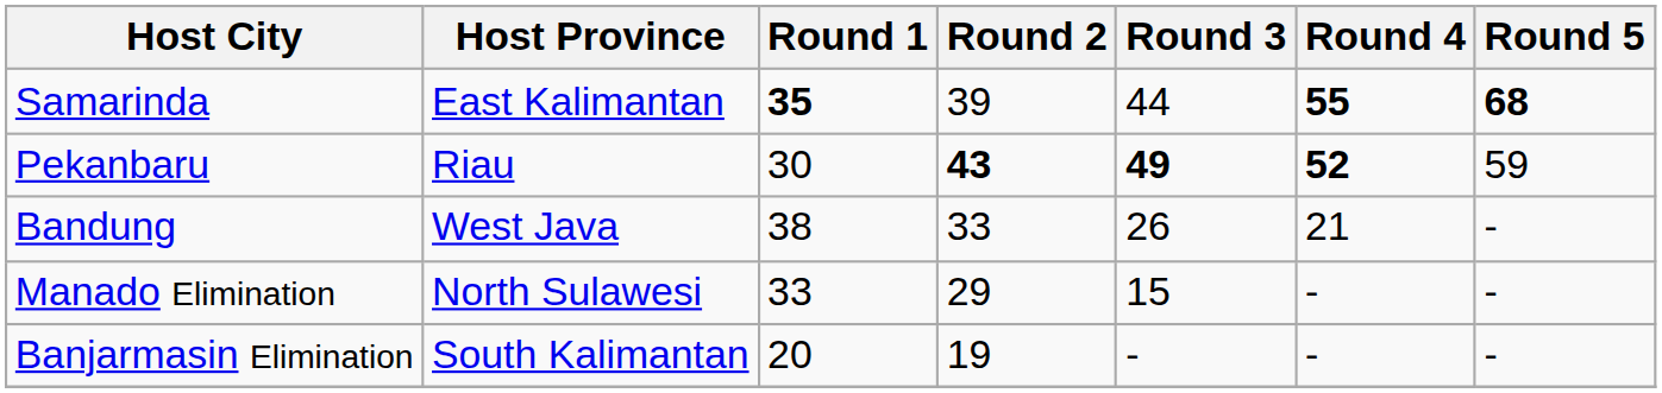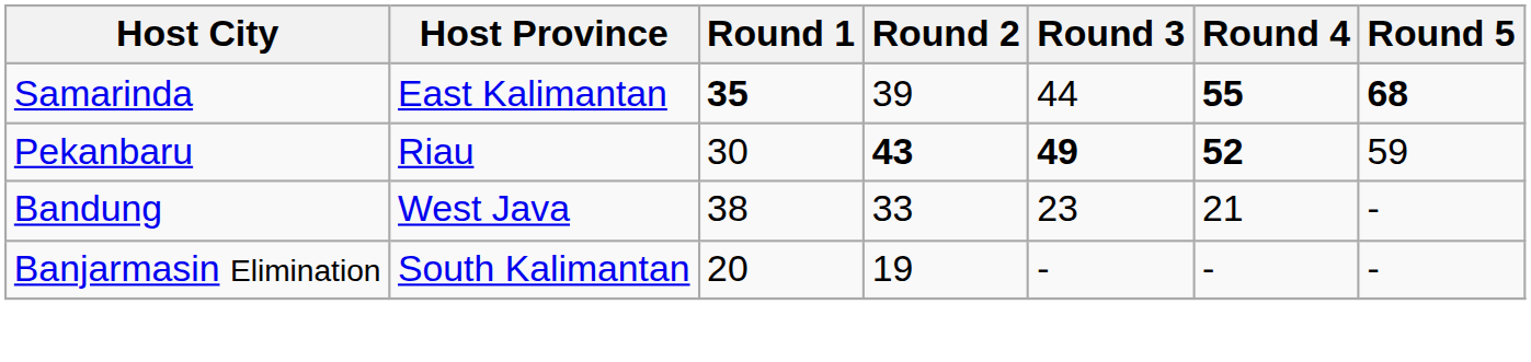Bandung | Round 3: 26 -> 23
- row: Manado Elimination | North Sulawesi | 33 | 29 | 15 | - | -
